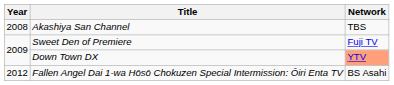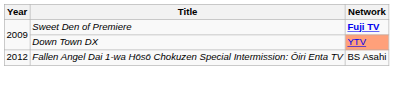- row: 2008 | Akashiya San Channel | TBS
Sweet Den of Premiere | Network: normal -> bold
